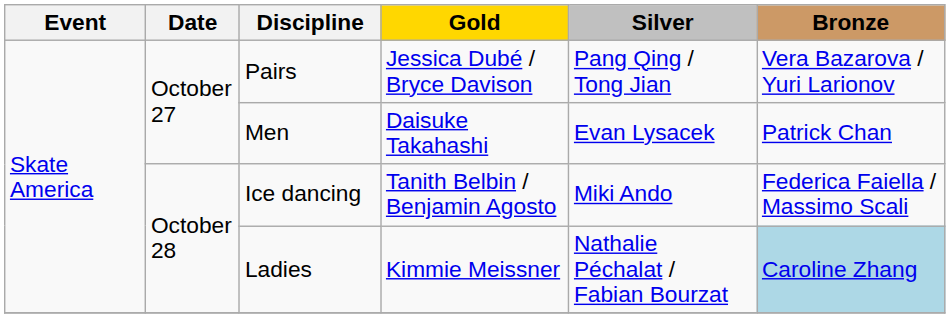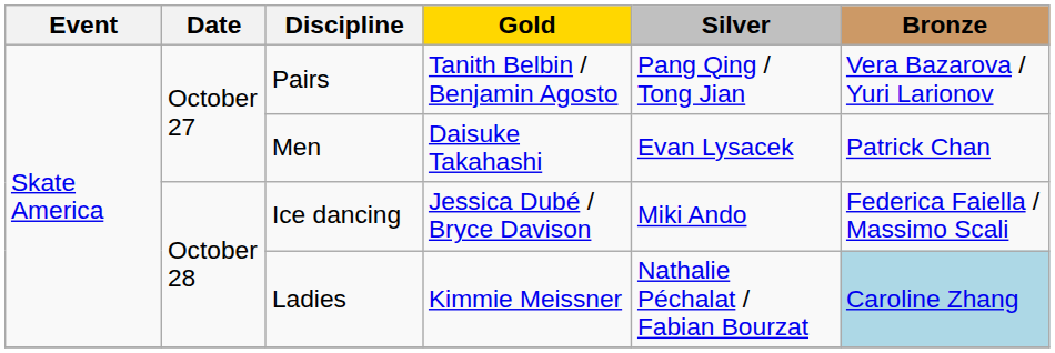Pairs | Gold: Jessica Dubé / Bryce Davison -> Tanith Belbin / Benjamin Agosto
Ice dancing | Gold: Tanith Belbin / Benjamin Agosto -> Jessica Dubé / Bryce Davison
